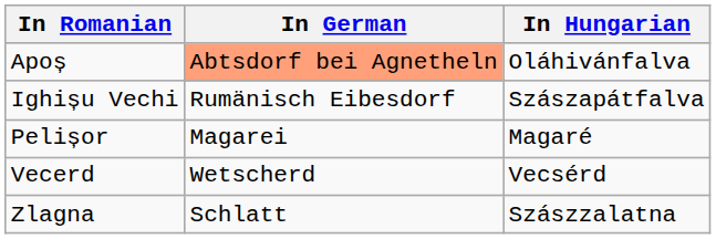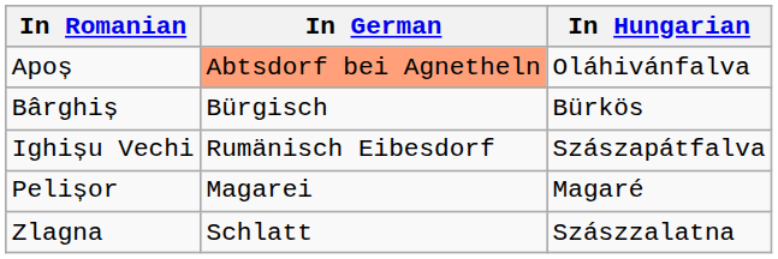+ row: Bârghiș | Bürgisch | Bürkös
- row: Vecerd | Wetscherd | Vecsérd
